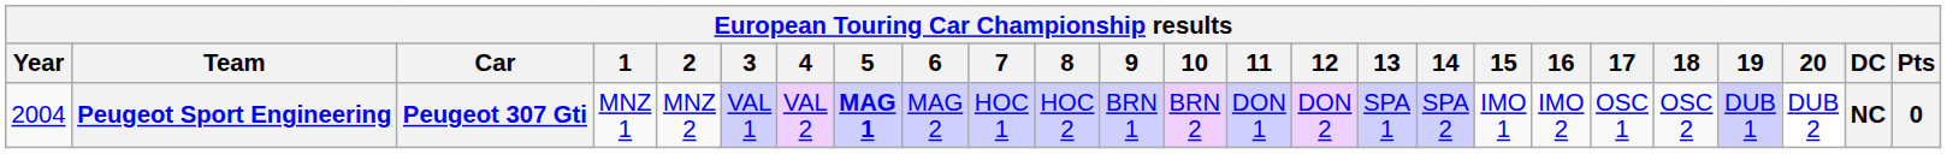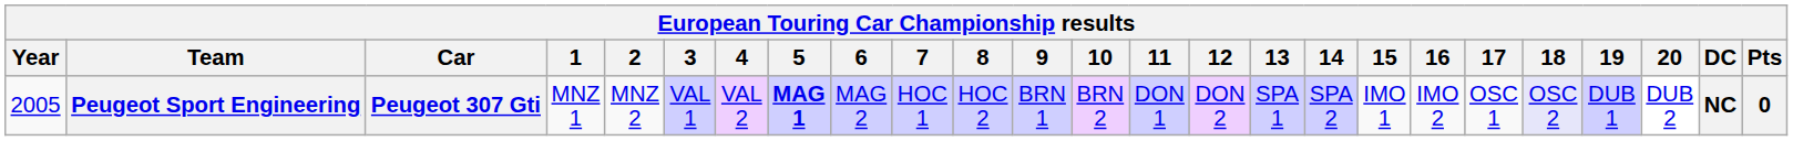Peugeot Sport Engineering | Year: 2004 -> 2005
Peugeot Sport Engineering | 18: no background -> lavender background
